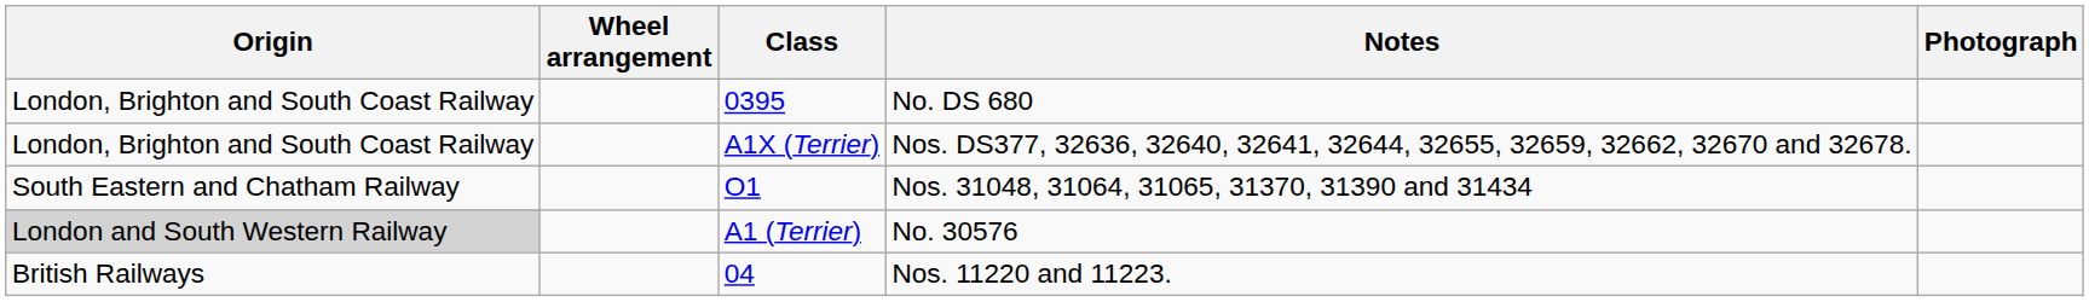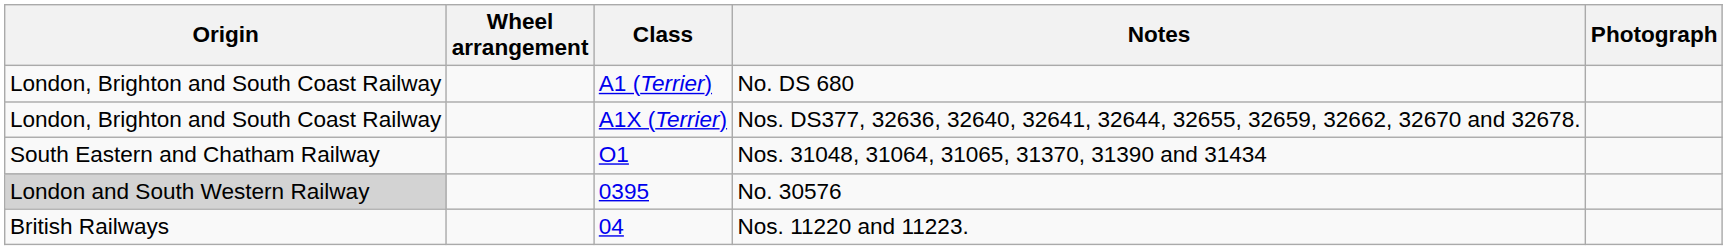No. DS 680 | Class: 0395 -> A1 (Terrier)
No. 30576 | Class: A1 (Terrier) -> 0395
